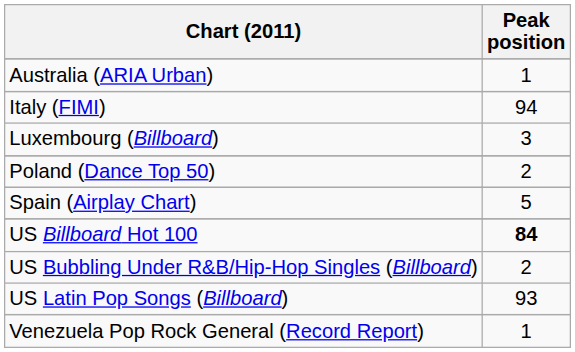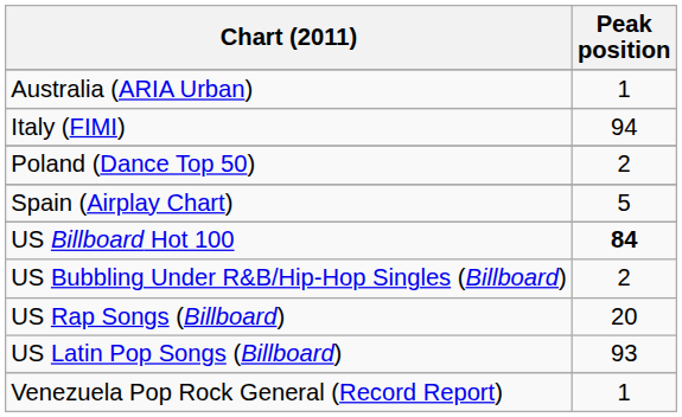- row: Luxembourg (Billboard) | 3
+ row: US Rap Songs (Billboard) | 20
